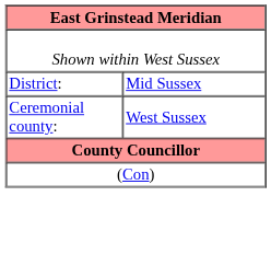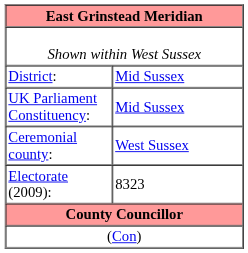+ row: UK Parliament Constituency: | Mid Sussex
+ row: Electorate (2009): | 8323
